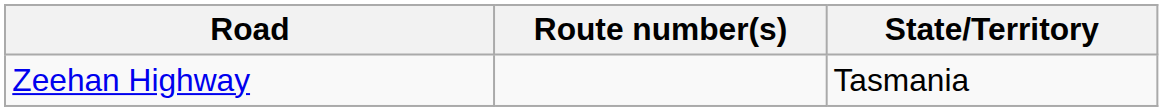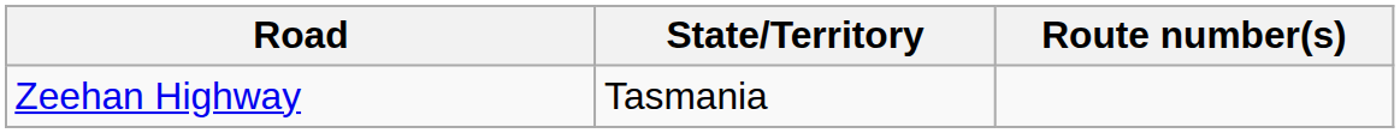columns swapped: Route number(s) <-> State/Territory
